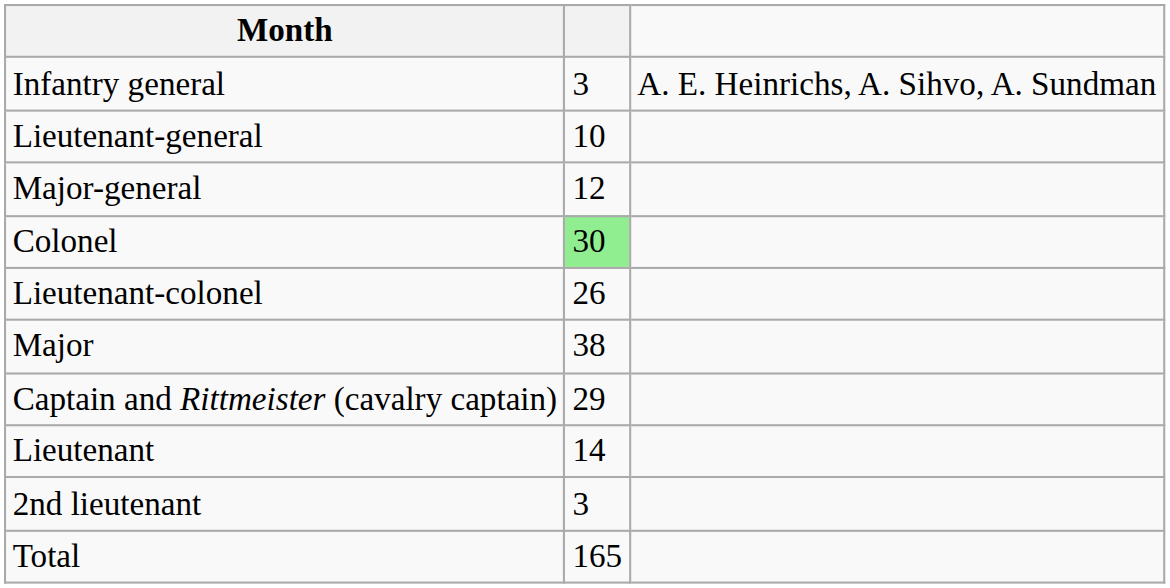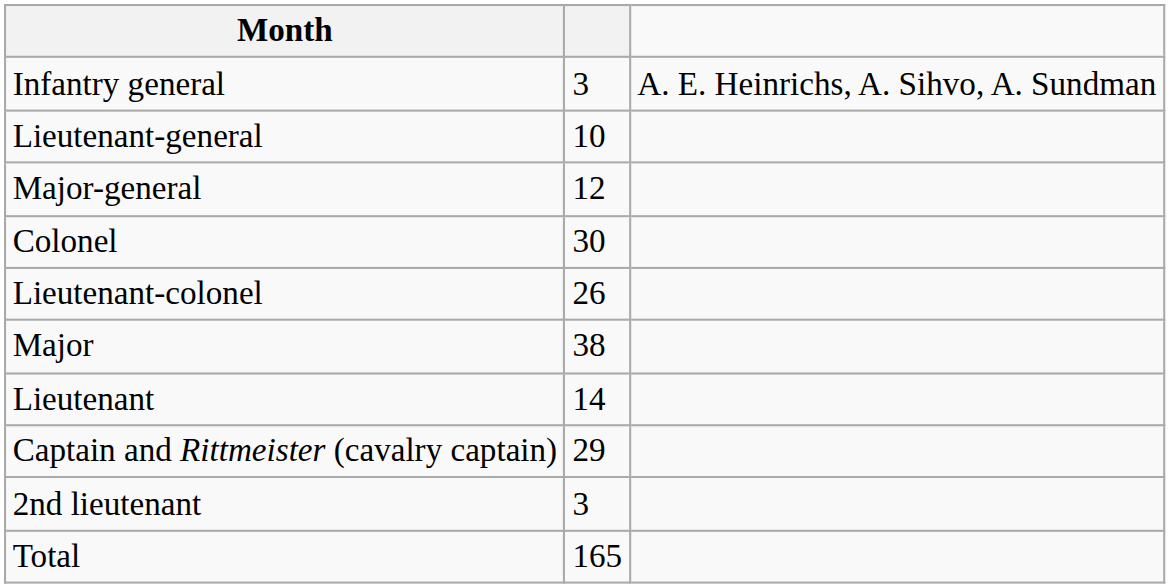Colonel | column 2: lightgreen background -> no background
rows swapped: Captain and Rittmeister (cavalry captain) <-> Lieutenant
